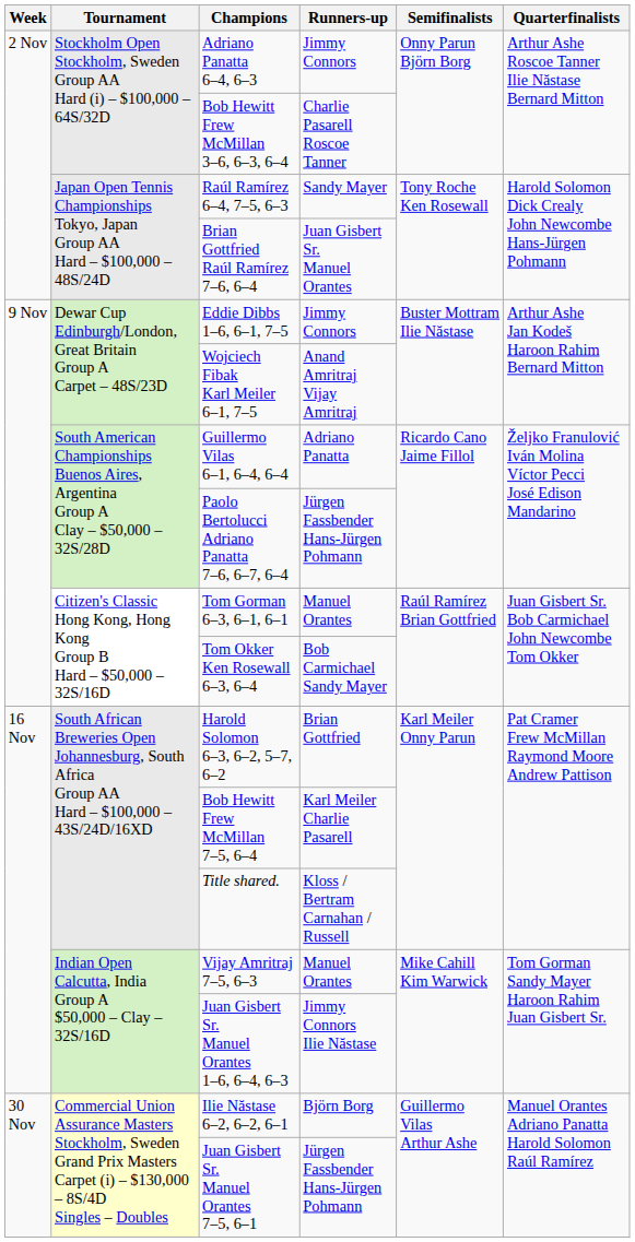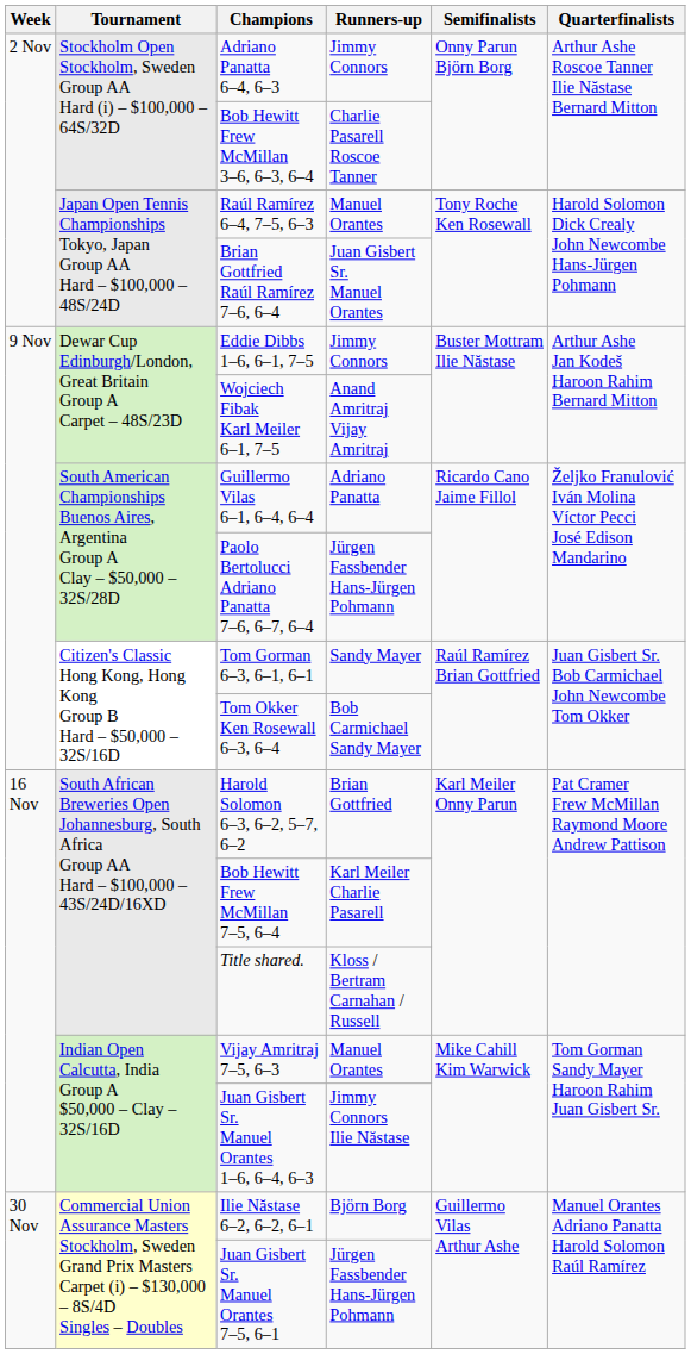Raúl Ramírez 6–4, 7–5, 6–3 | Runners-up: Sandy Mayer -> Manuel Orantes
Tom Gorman 6–3, 6–1, 6–1 | Runners-up: Manuel Orantes -> Sandy Mayer
